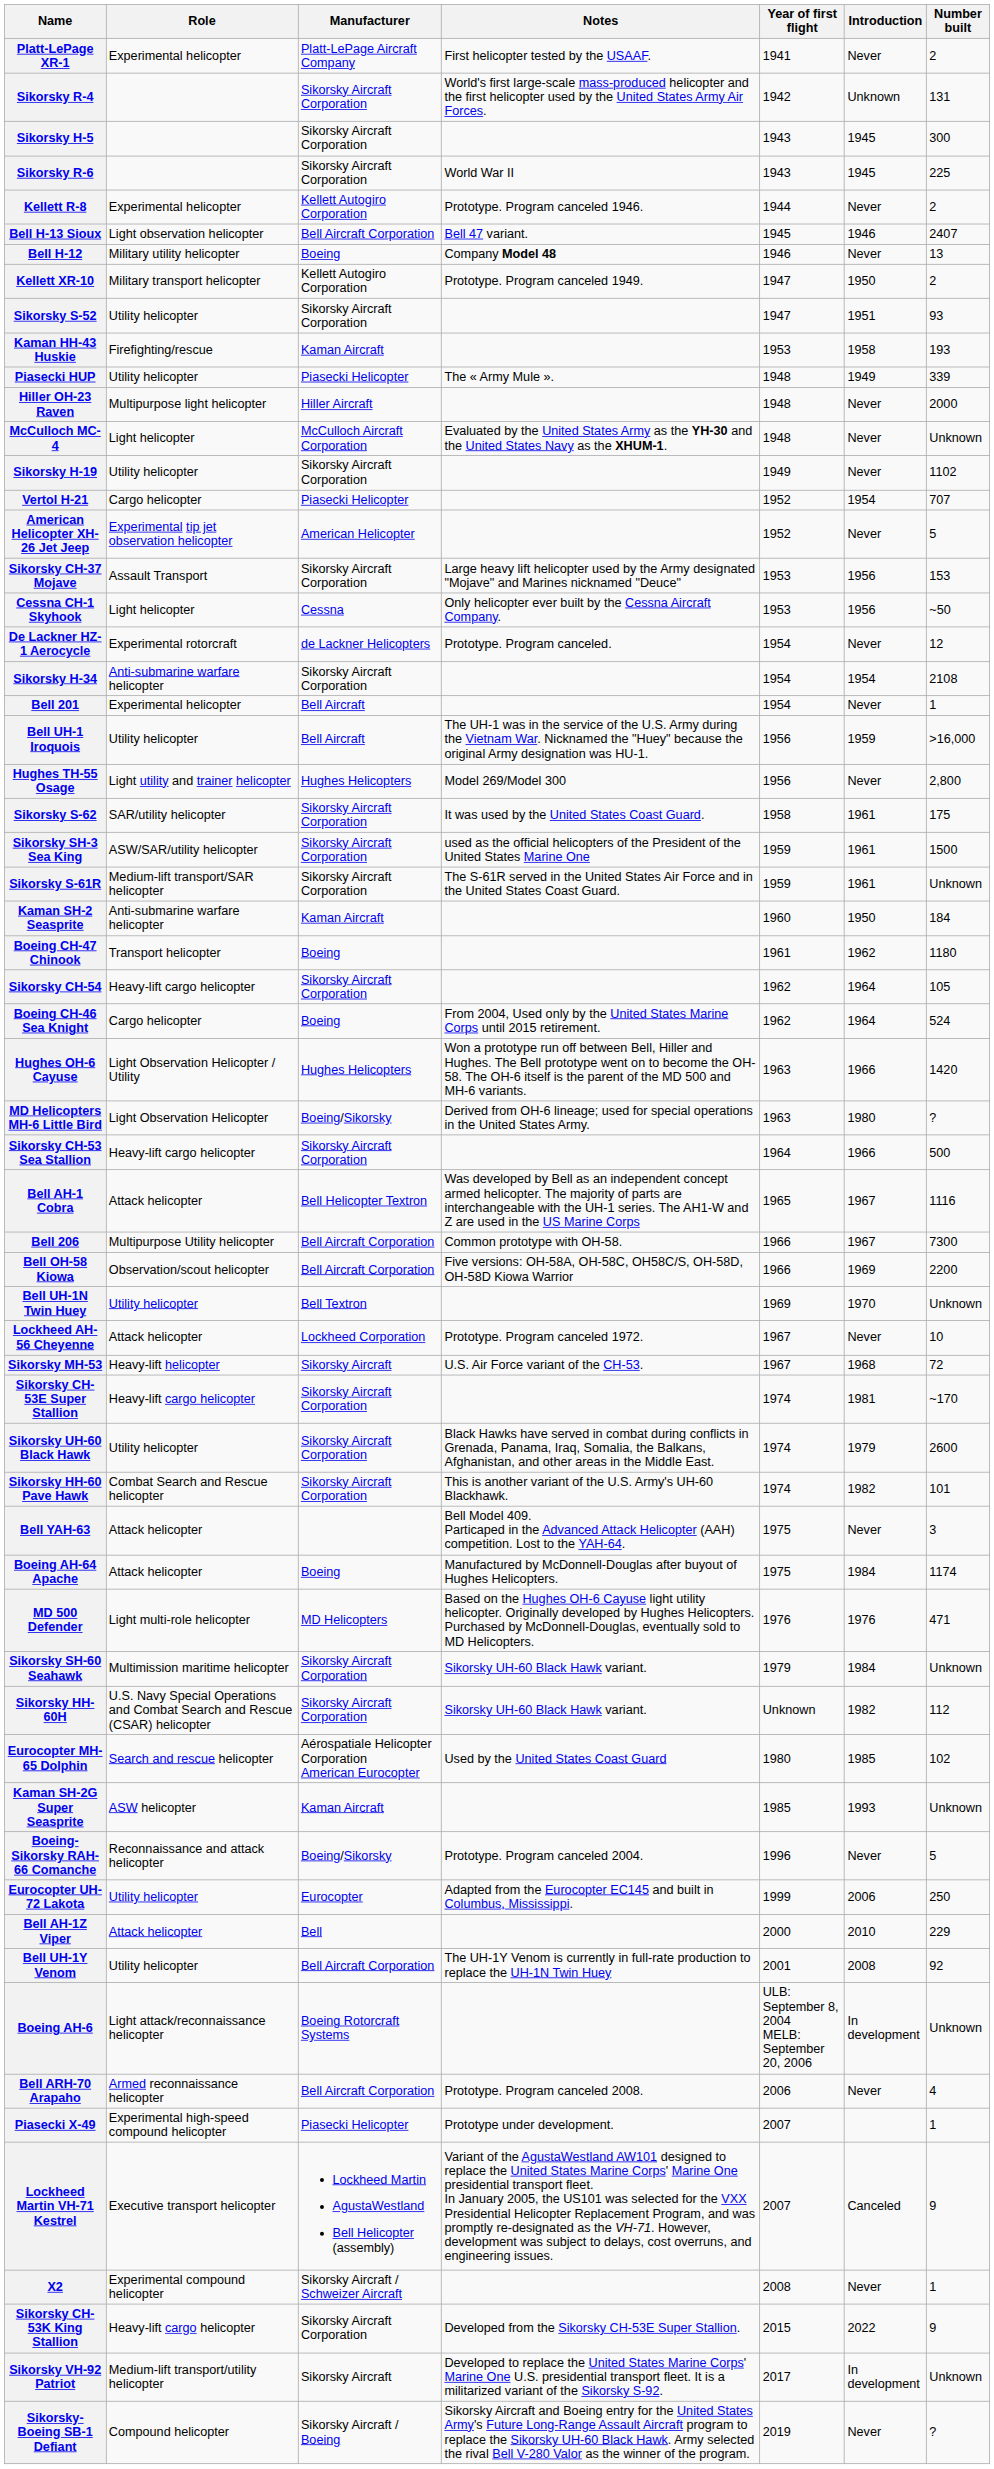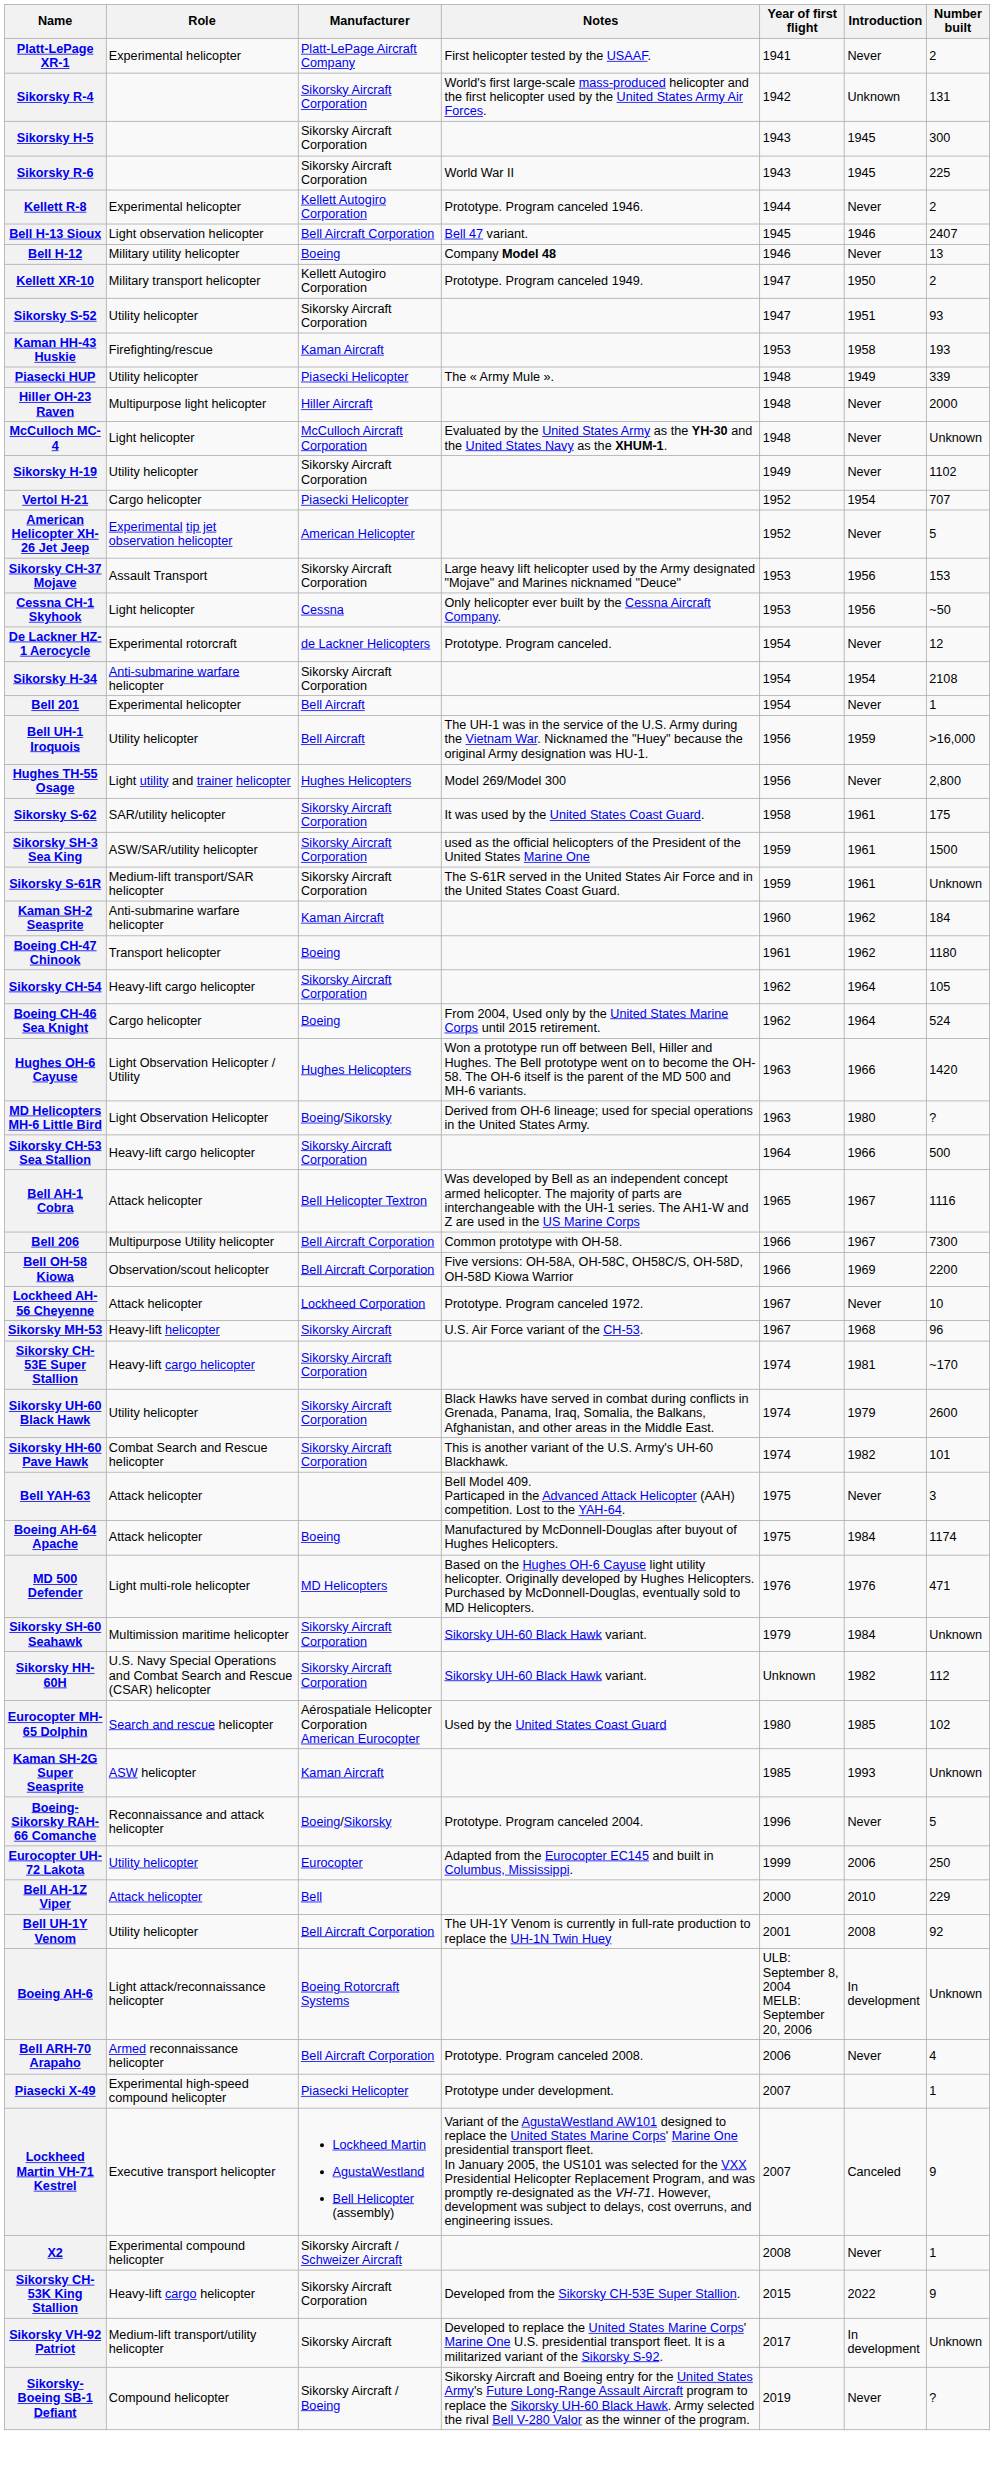Kaman SH-2 Seasprite | Introduction: 1950 -> 1962
- row: Bell UH-1N Twin Huey | Utility helicopter | Bell Textron | 1969 | 1970 | Unknown
Sikorsky MH-53 | Number built: 72 -> 96
